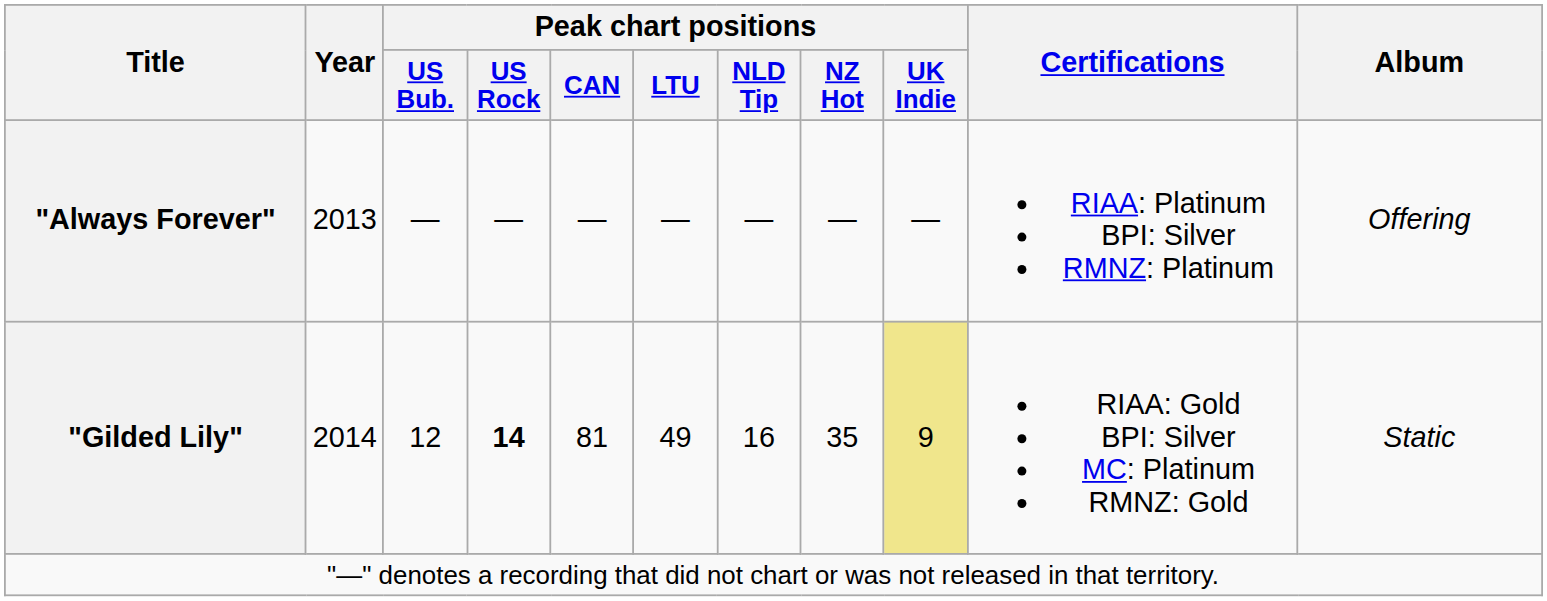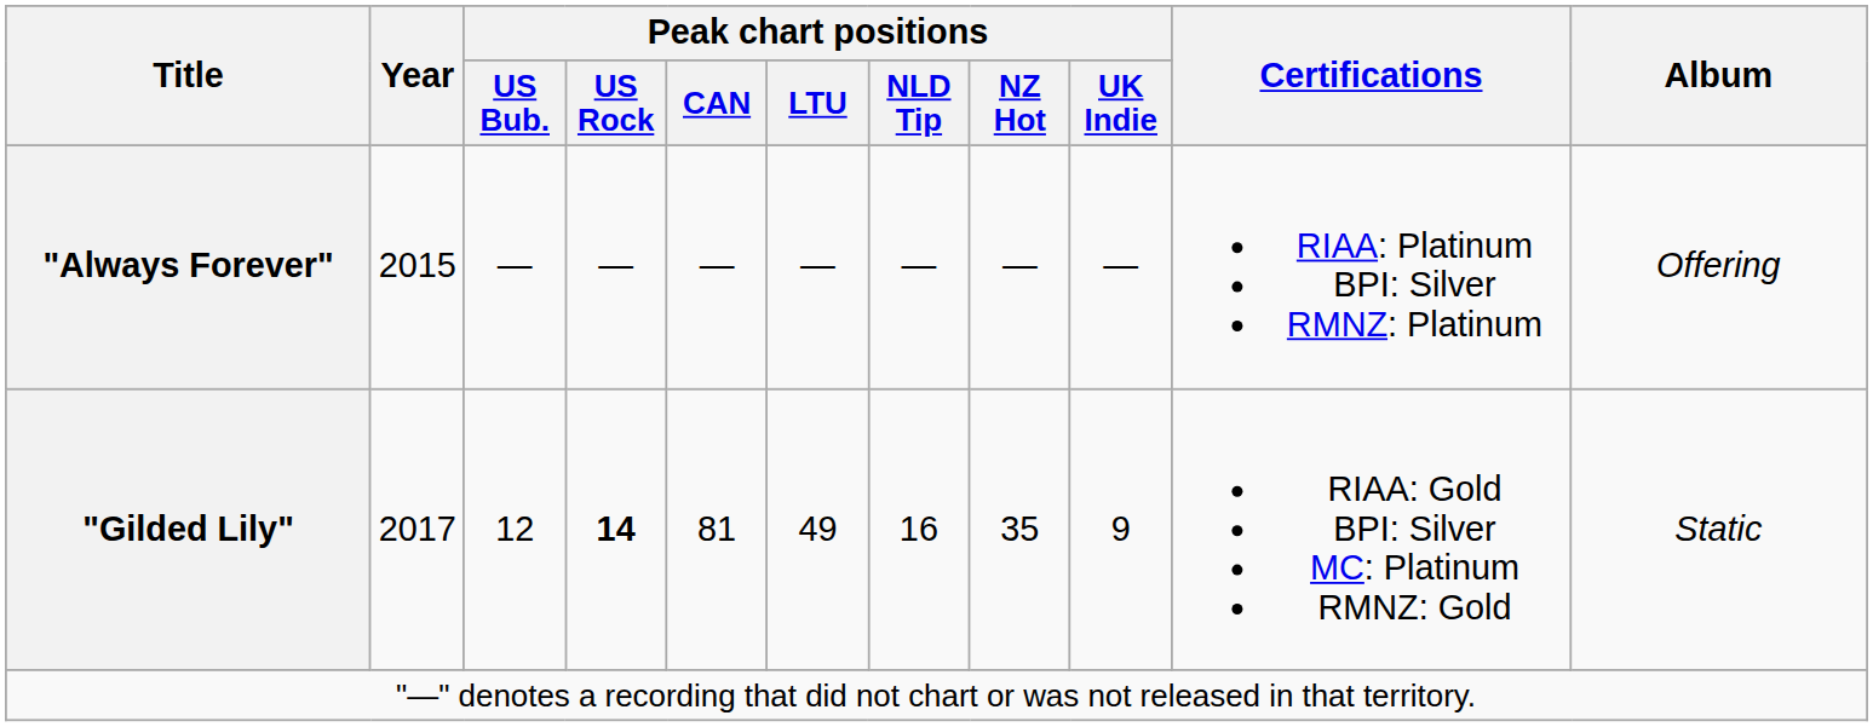"Always Forever" | Year: 2013 -> 2015
"Gilded Lily" | Year: 2014 -> 2017
"Gilded Lily" | Peak chart positions / UK Indie: khaki background -> no background
